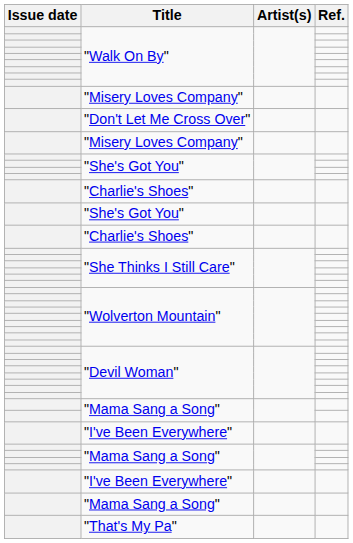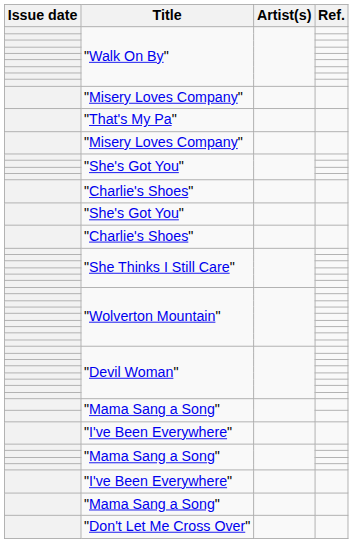rows swapped: "That's My Pa" <-> "Don't Let Me Cross Over"
